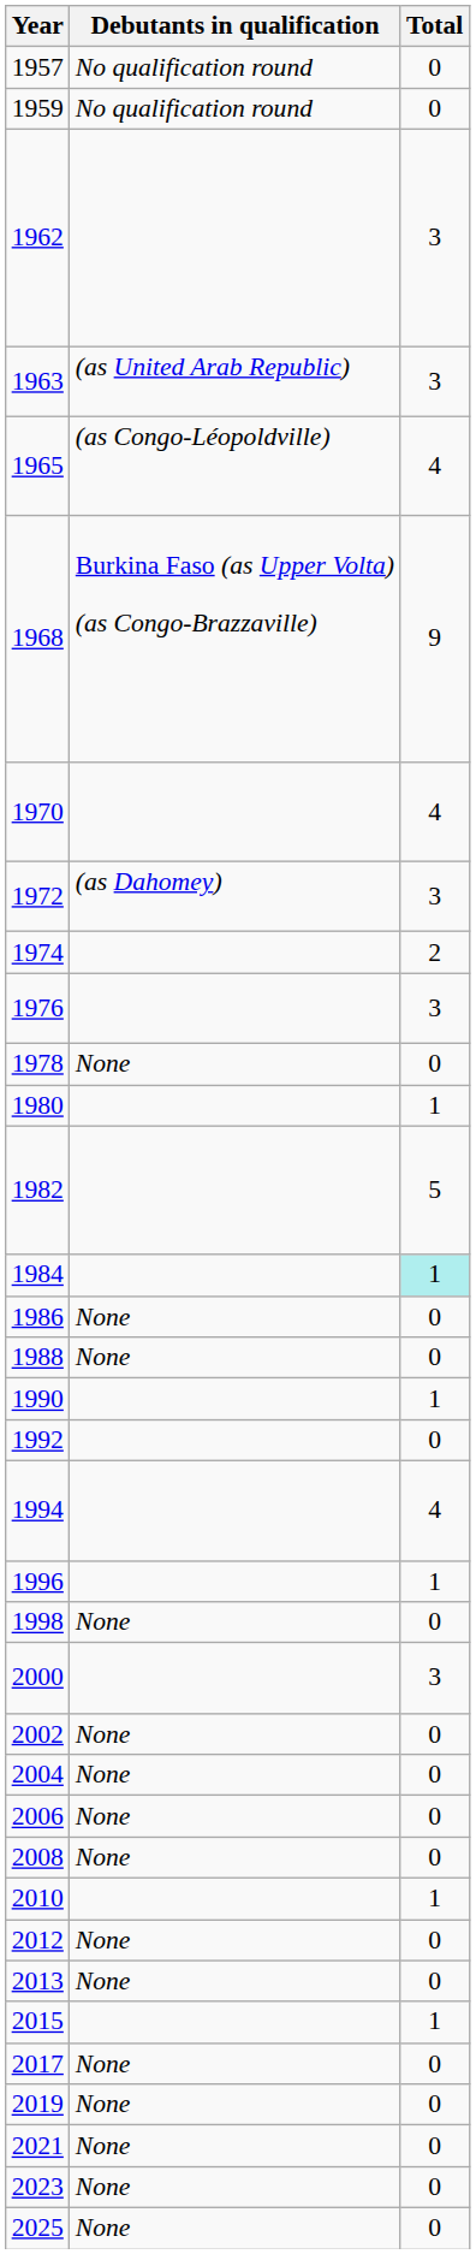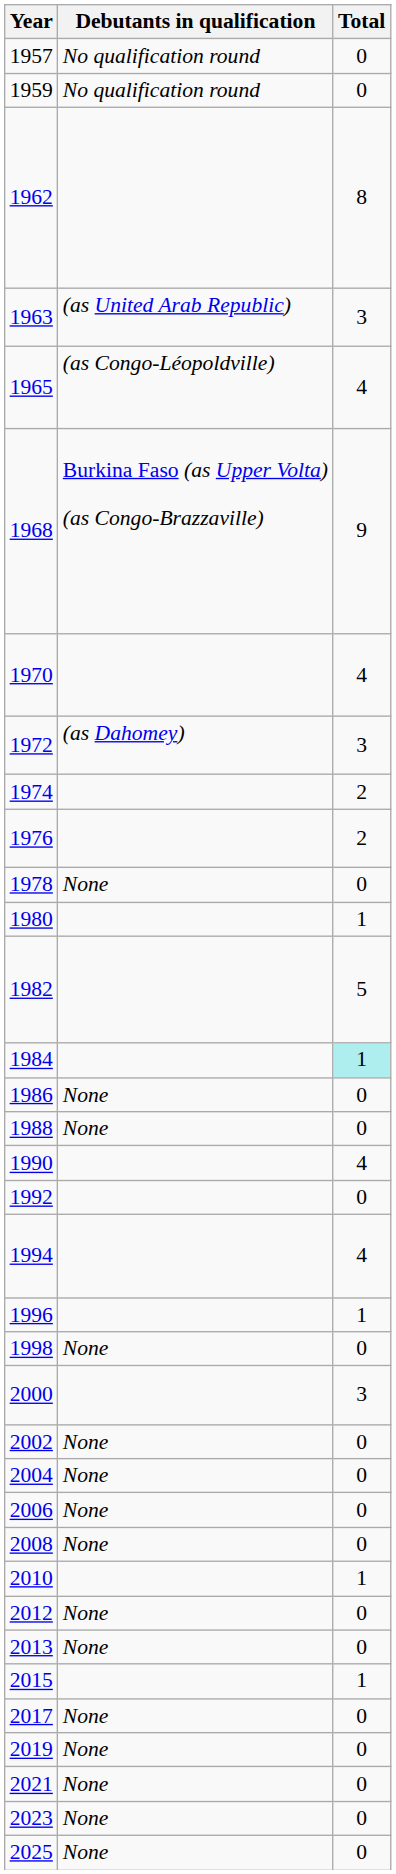1962 | Total: 3 -> 8
1976 | Total: 3 -> 2
1990 | Total: 1 -> 4
